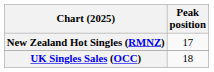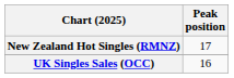UK Singles Sales (OCC) | Peak position: 18 -> 16
